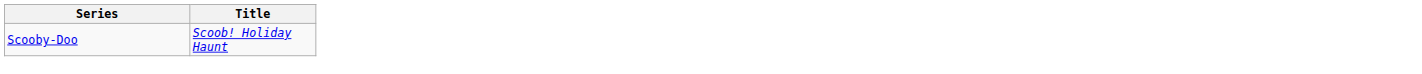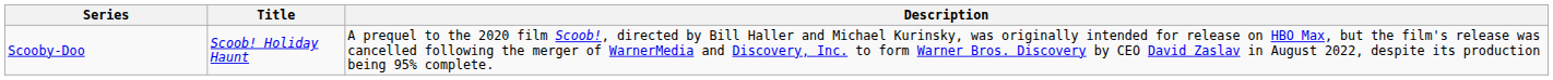+ column: Description | A prequel to the 2020 film Scoob!, directed by Bill Haller and Michael Kurinsky, was originally intended for release on HBO Max, but the film's release was cancelled following the merger of WarnerMedia and Discovery, Inc. to form Warner Bros. Discovery by CEO David Zaslav in August 2022, despite its production being 95% complete.
